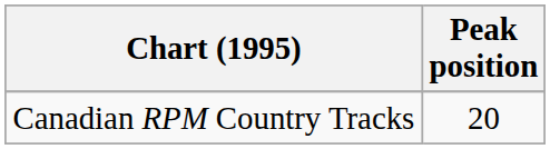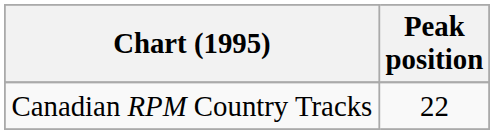Canadian RPM Country Tracks | Peak position: 20 -> 22
